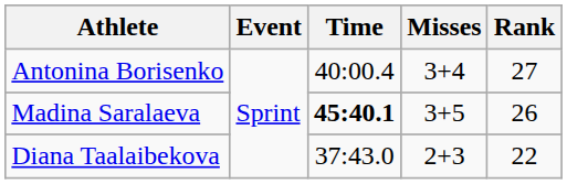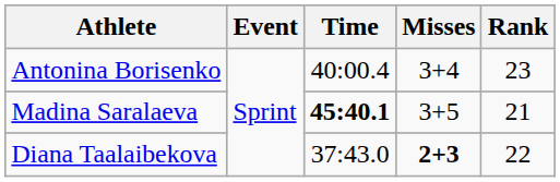Antonina Borisenko | Rank: 27 -> 23
Madina Saralaeva | Rank: 26 -> 21
Diana Taalaibekova | Misses: normal -> bold
